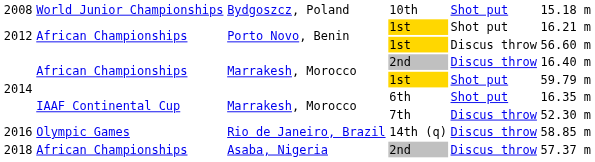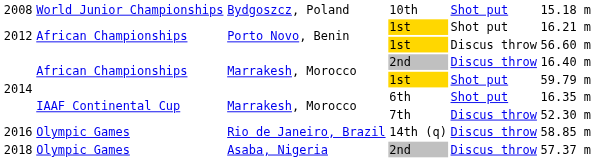2018 / 2nd | column 2: African Championships -> Olympic Games
